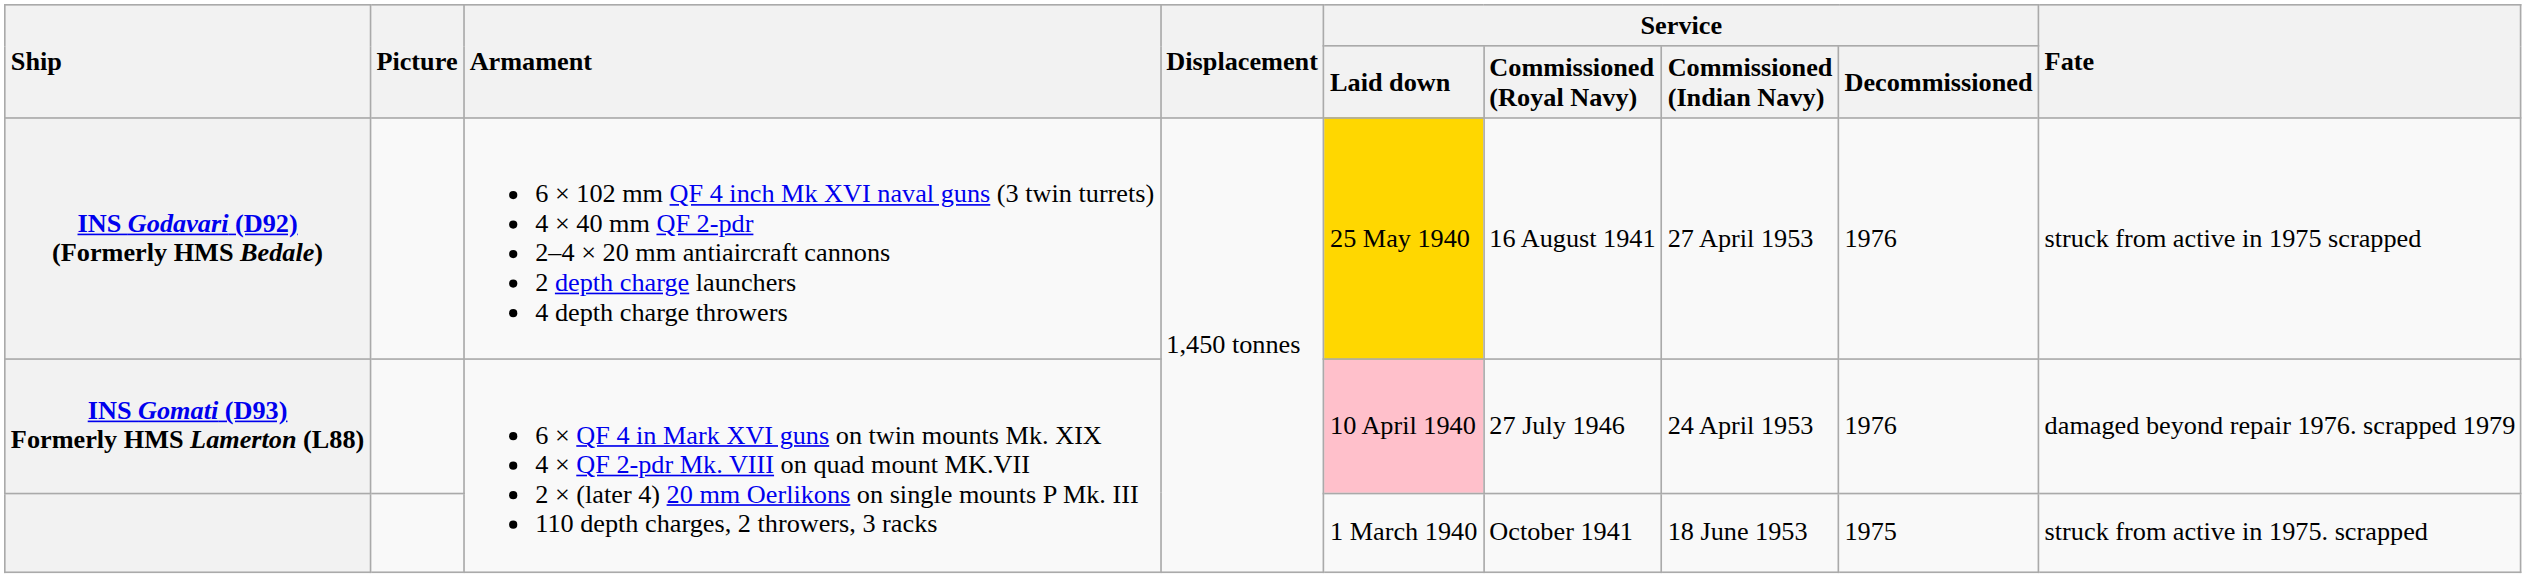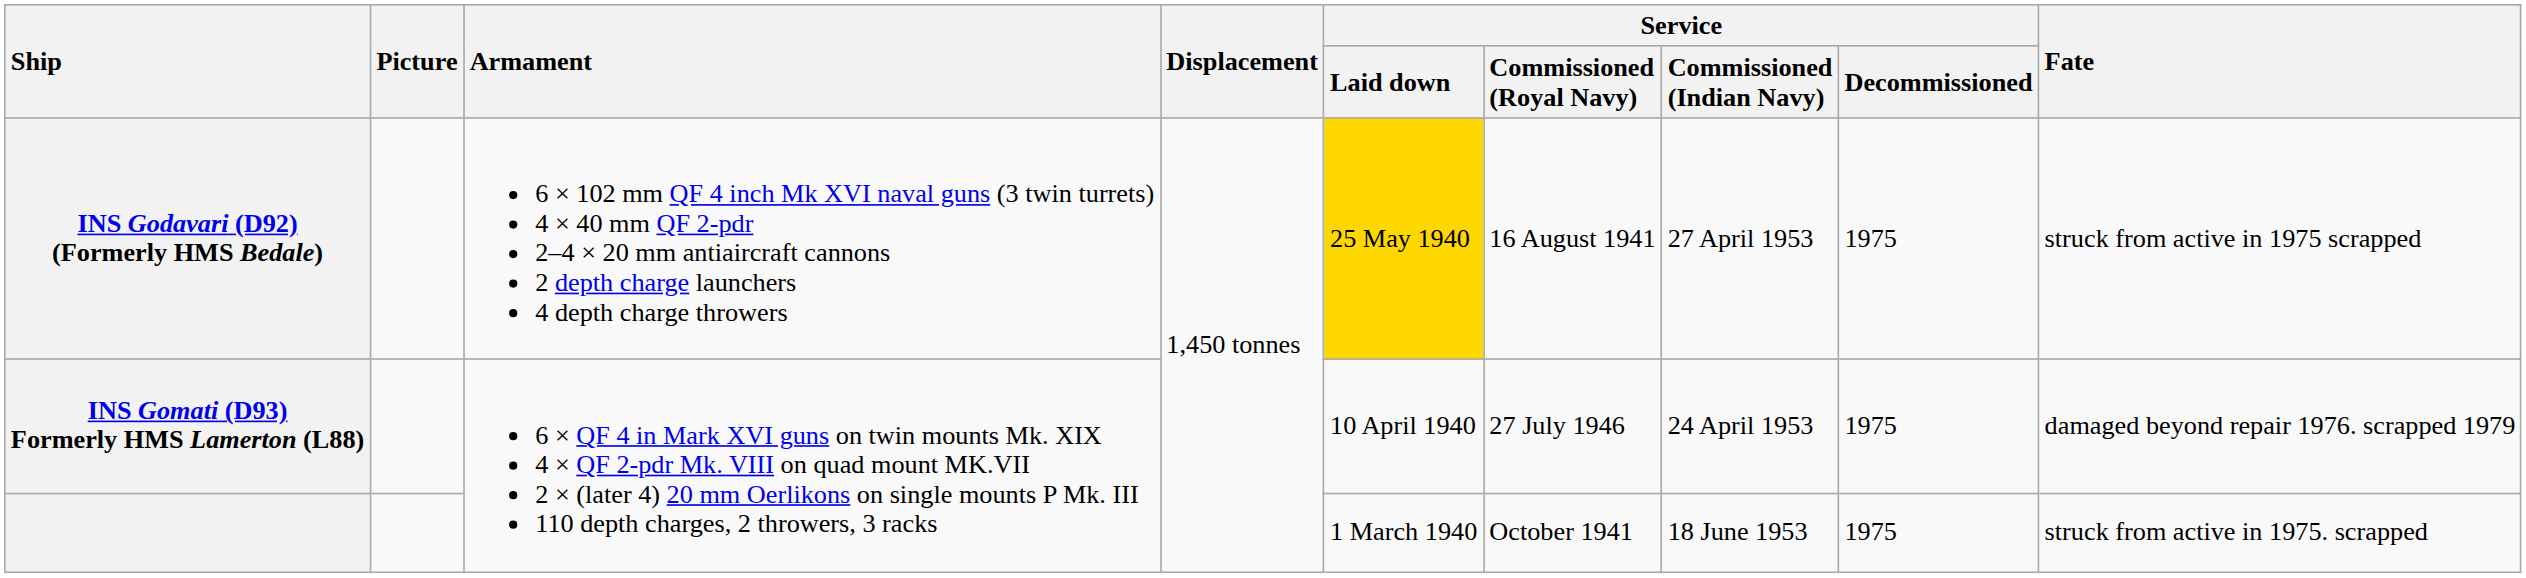INS Godavari (D92) (Formerly HMS Bedale) | Service / Decommissioned: 1976 -> 1975
INS Gomati (D93) Formerly HMS Lamerton (L88) | Service / Laid down: pink background -> no background
INS Gomati (D93) Formerly HMS Lamerton (L88) | Service / Decommissioned: 1976 -> 1975
